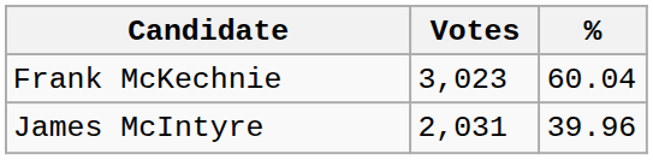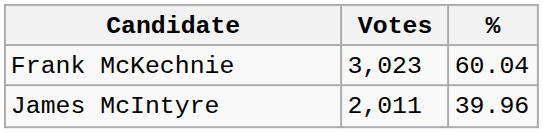James McIntyre | Votes: 2,031 -> 2,011
